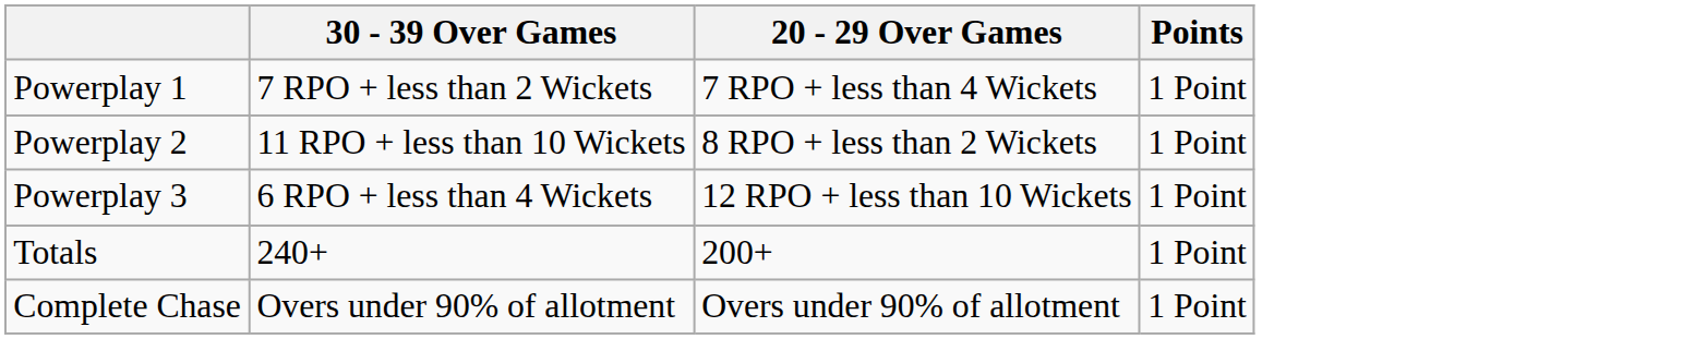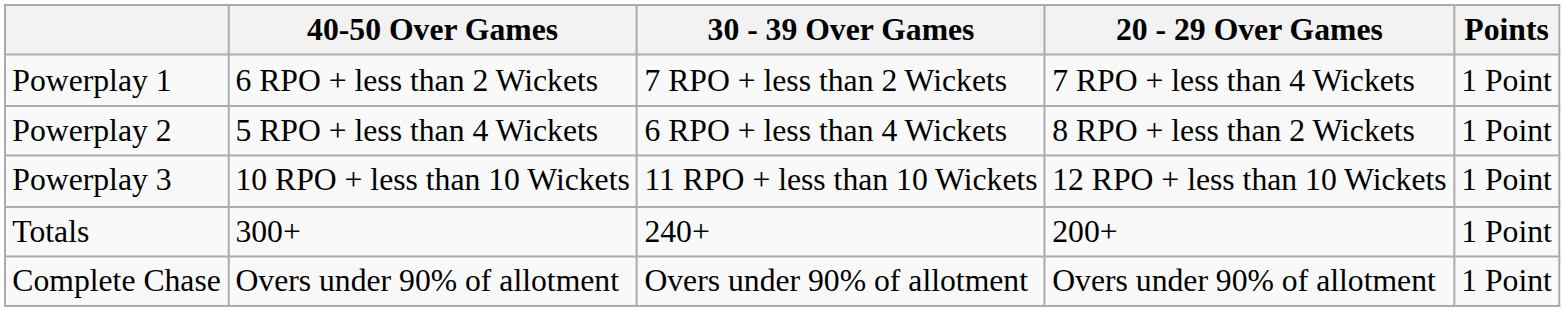+ column: 40-50 Over Games | 6 RPO + less than 2 Wickets | 5 RPO + less than 4 Wickets | 10 RPO + less than 10 Wickets | 300+ | Overs under 90% of allotment
Powerplay 2 | 30 - 39 Over Games: 11 RPO + less than 10 Wickets -> 6 RPO + less than 4 Wickets
Powerplay 3 | 30 - 39 Over Games: 6 RPO + less than 4 Wickets -> 11 RPO + less than 10 Wickets
